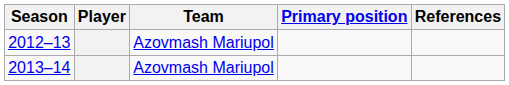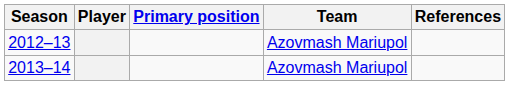columns swapped: Primary position <-> Team
